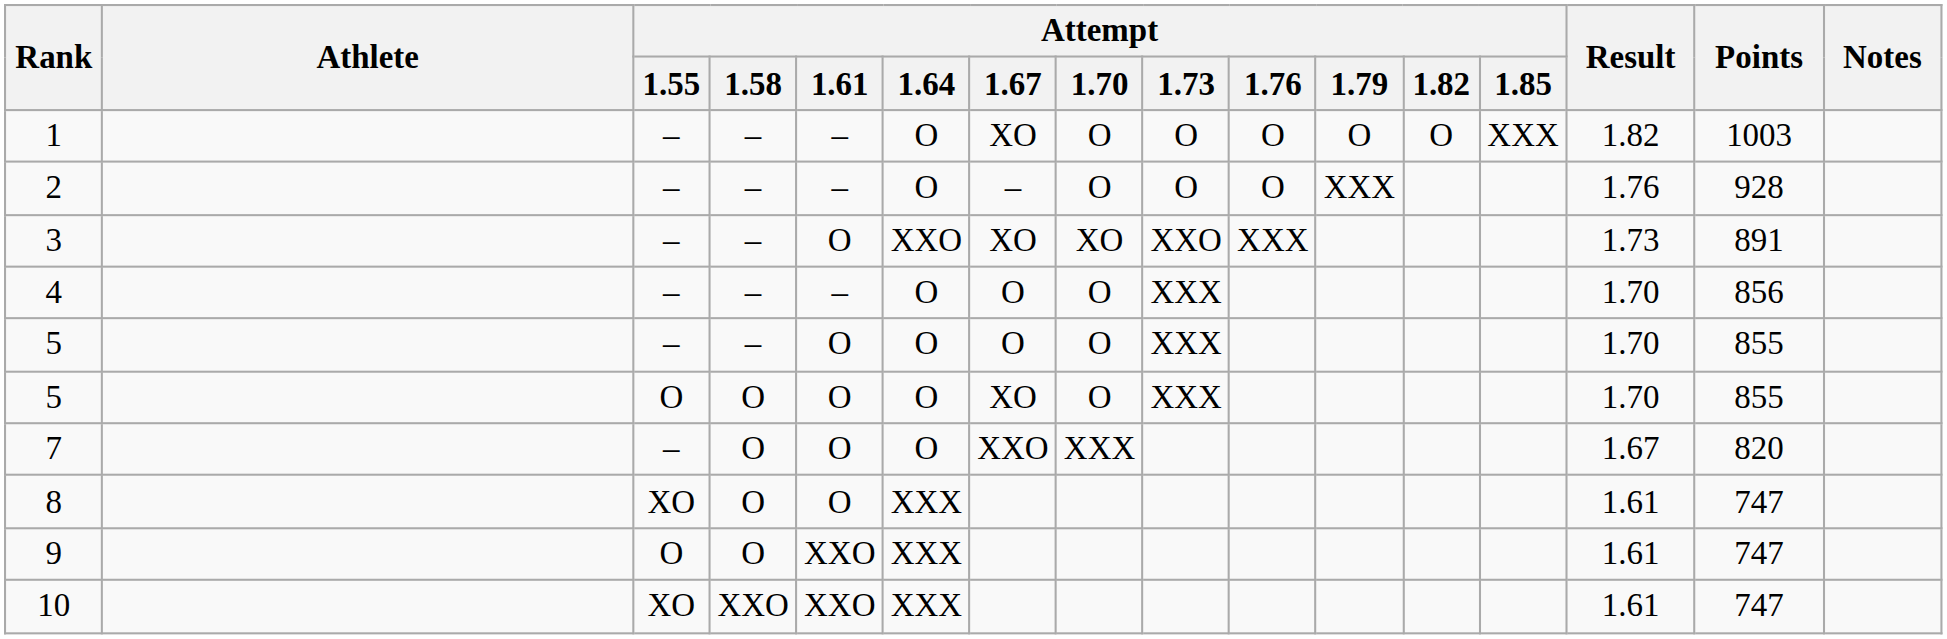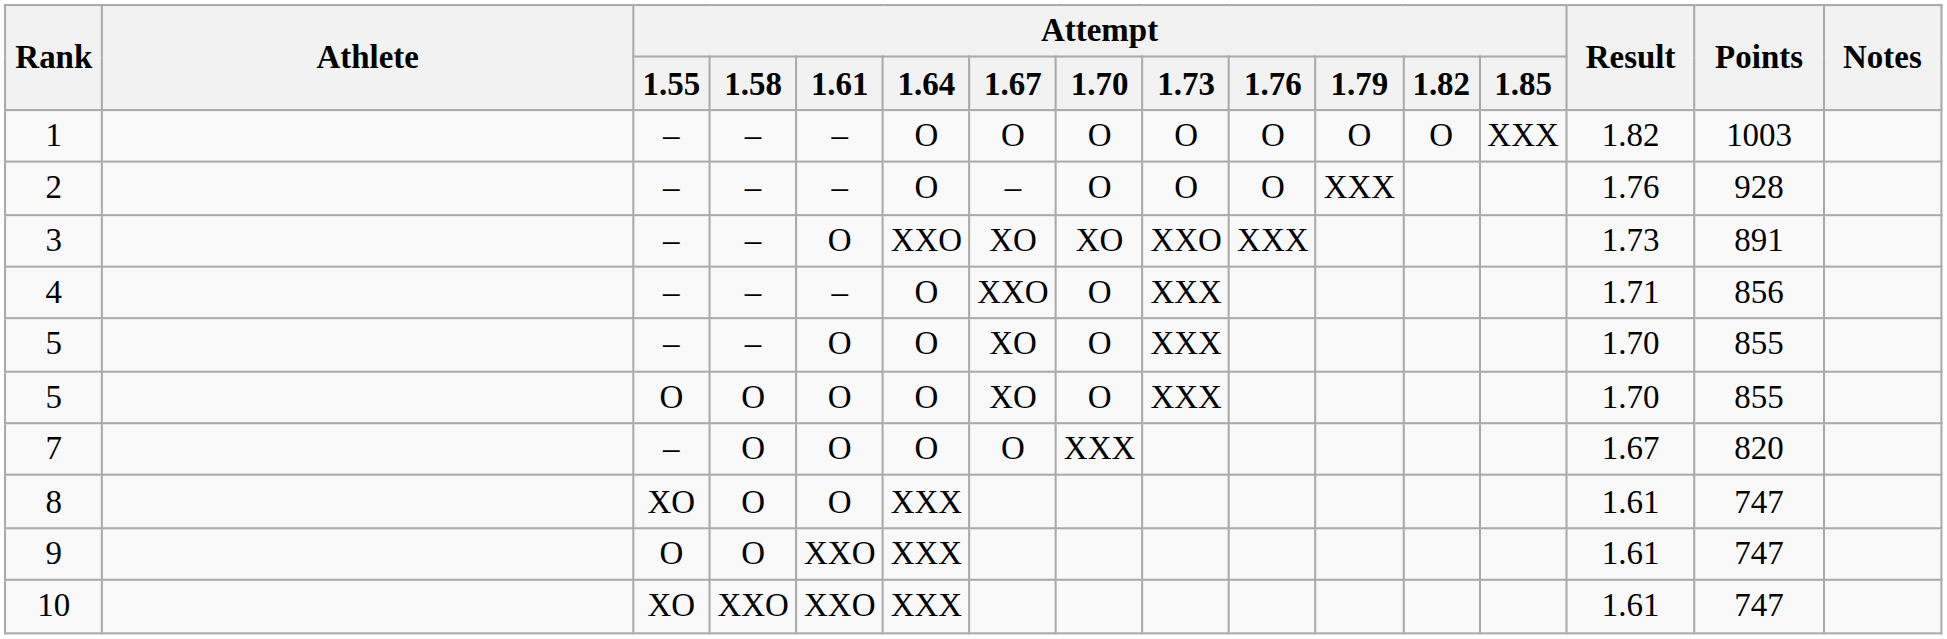1 | Attempt / 1.67: XO -> O
4 | Attempt / 1.67: O -> XXO
4 | Result: 1.70 -> 1.71
5 / – | Attempt / 1.67: O -> XO
7 | Attempt / 1.67: XXO -> O
